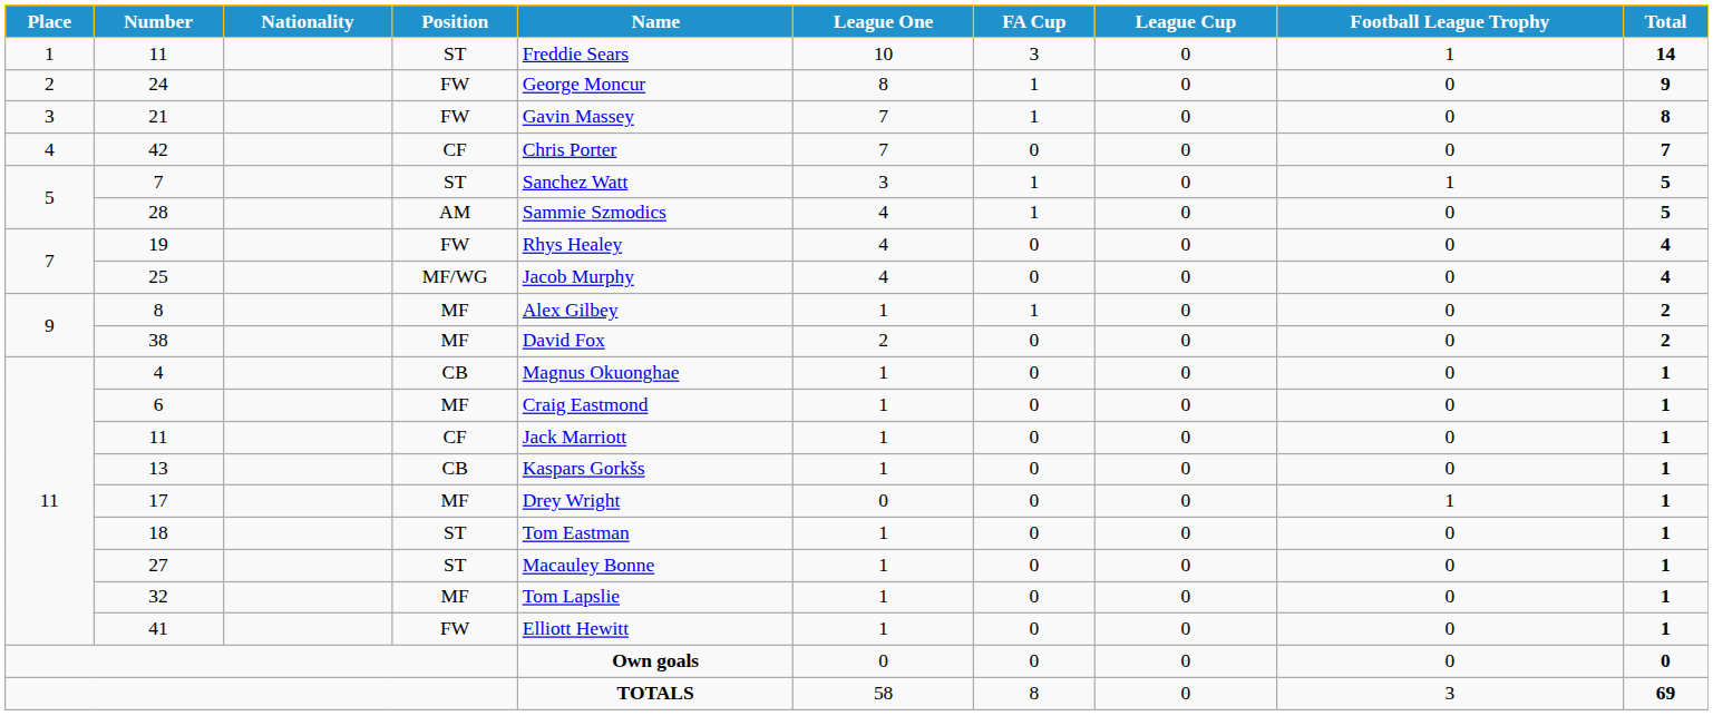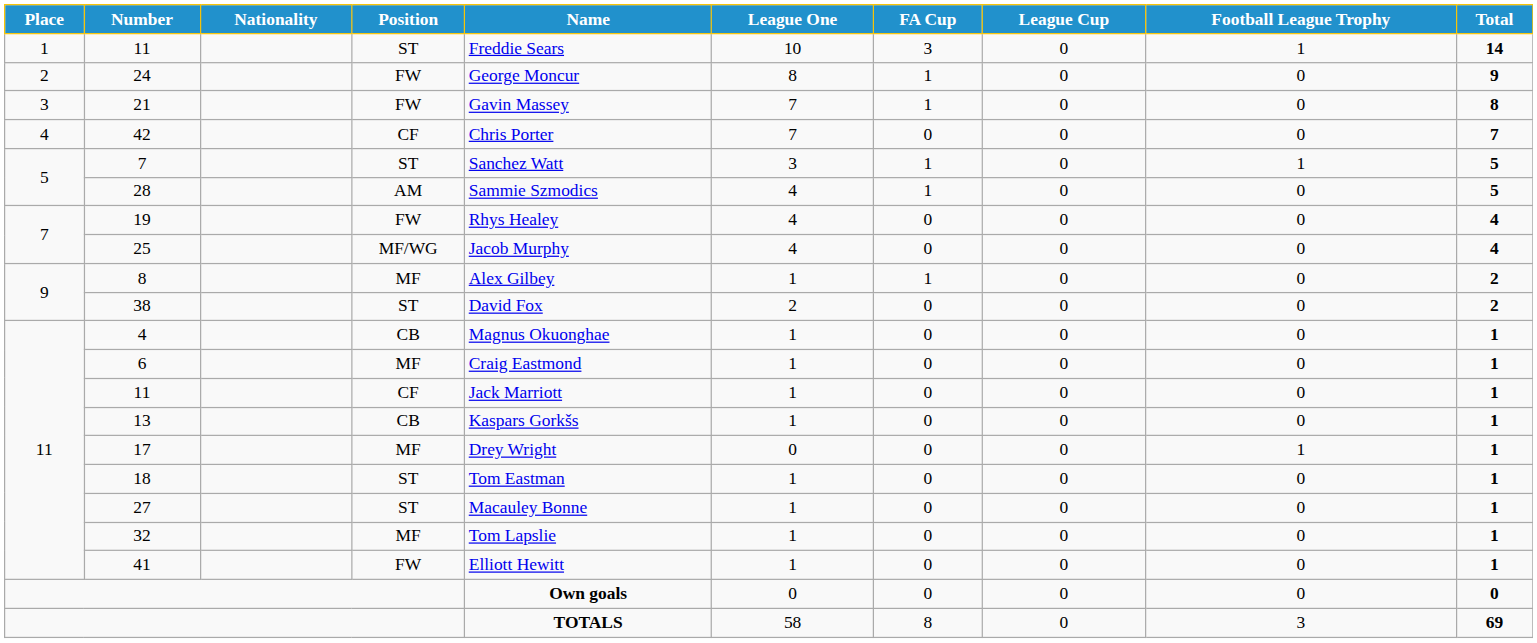38 | Position: MF -> ST
